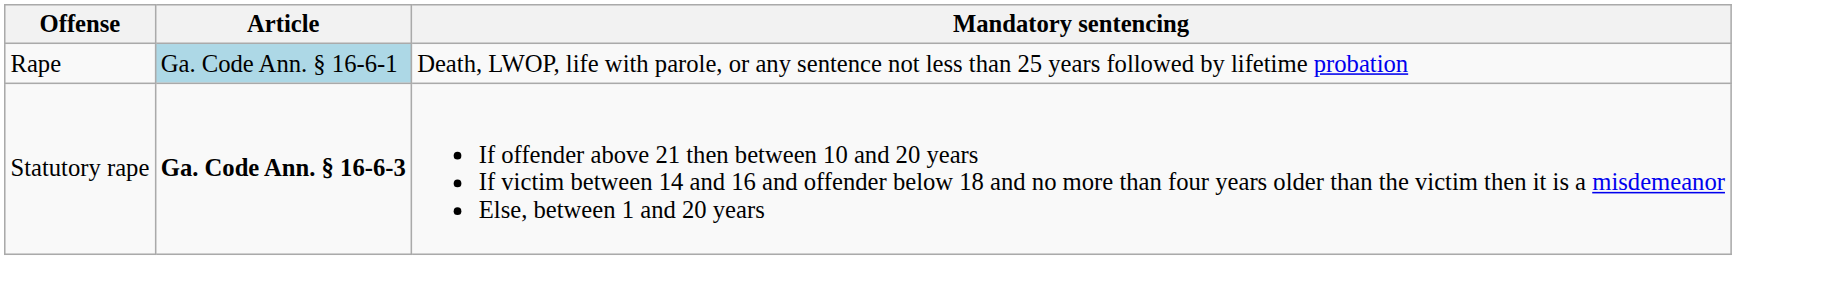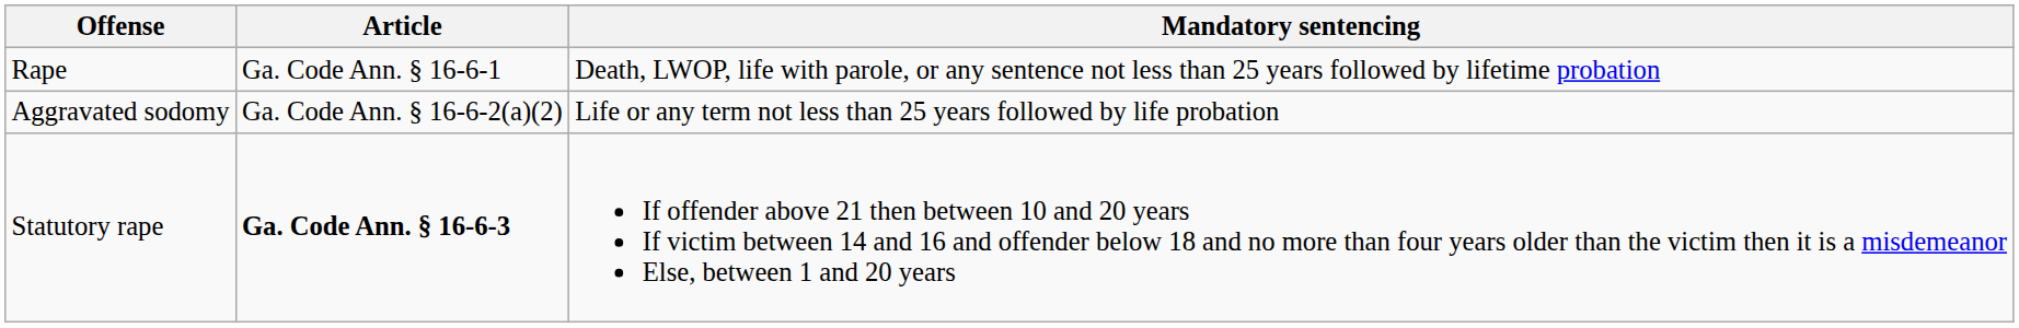Rape | Article: lightblue background -> no background
+ row: Aggravated sodomy | Ga. Code Ann. § 16-6-2(a)(2) | Life or any term not less than 25 years followed by life probation
